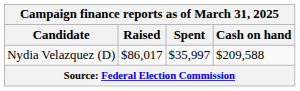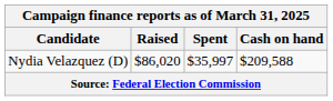Nydia Velazquez (D) | Raised: $86,017 -> $86,020
